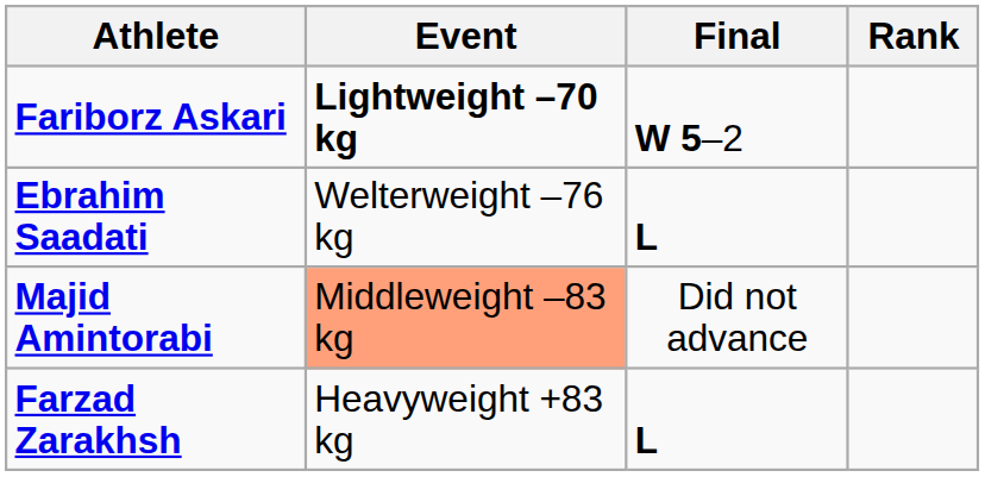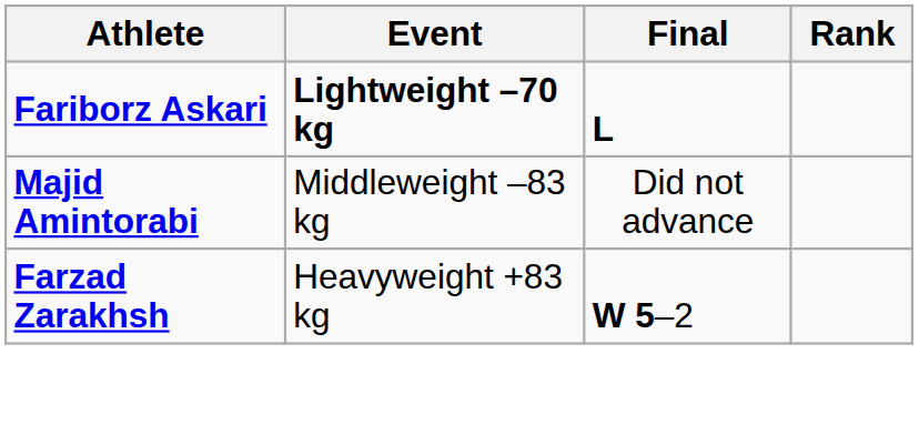Fariborz Askari | Final: W 5–2 -> L
- row: Ebrahim Saadati | Welterweight –76 kg | L
Majid Amintorabi | Event: lightsalmon background -> no background
Farzad Zarakhsh | Final: L -> W 5–2
